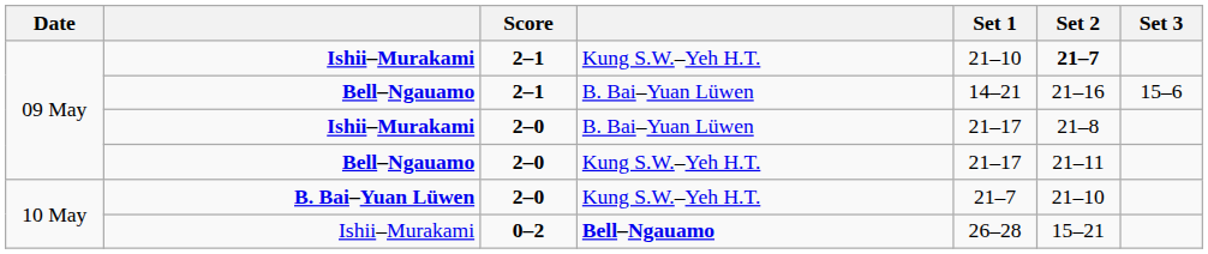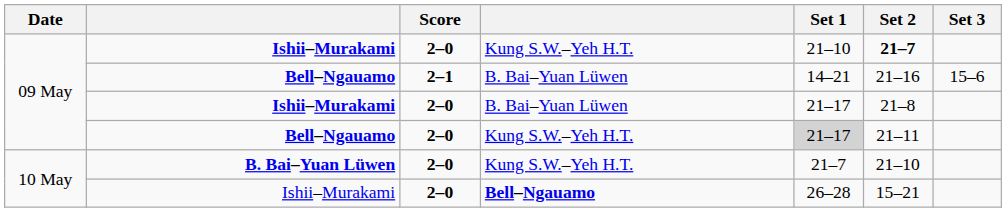Ishii–Murakami / Kung S.W.–Yeh H.T. | Score: 2–1 -> 2–0
Bell–Ngauamo / Kung S.W.–Yeh H.T. | Set 1: no background -> lightgrey background
Ishii–Murakami / Bell–Ngauamo | Score: 0–2 -> 2–0
